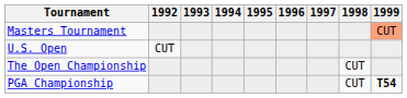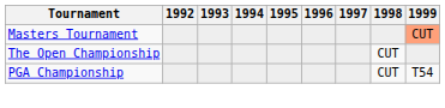- row: U.S. Open | CUT
PGA Championship | 1999: bold -> normal
